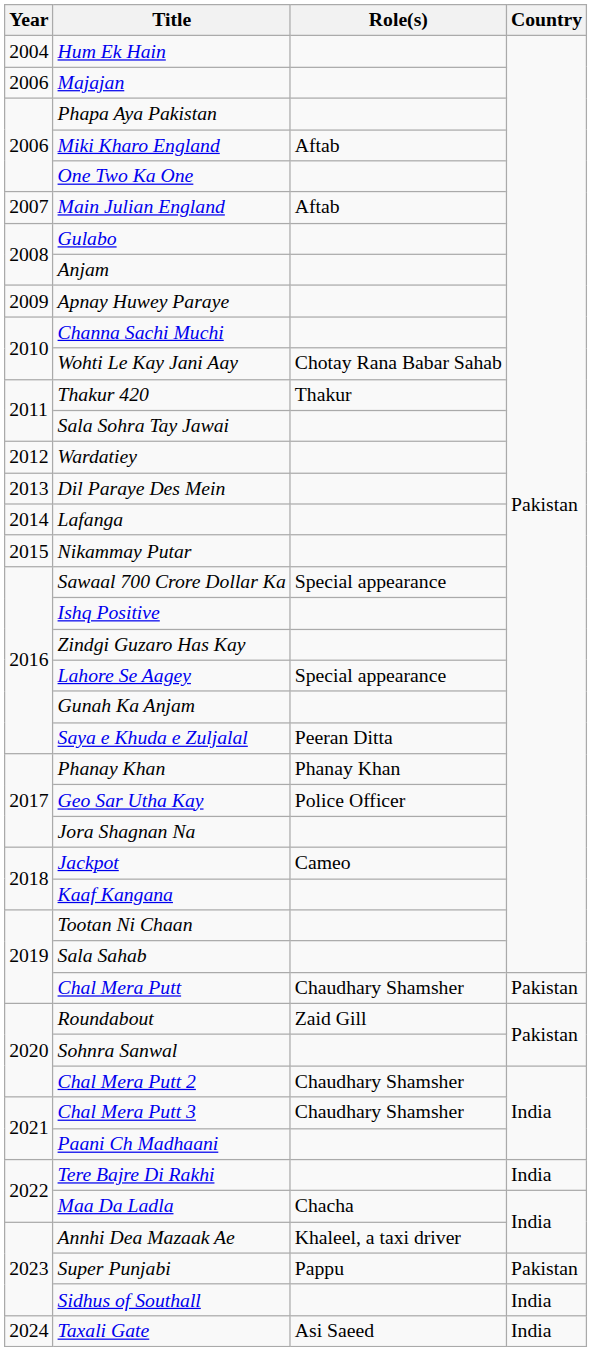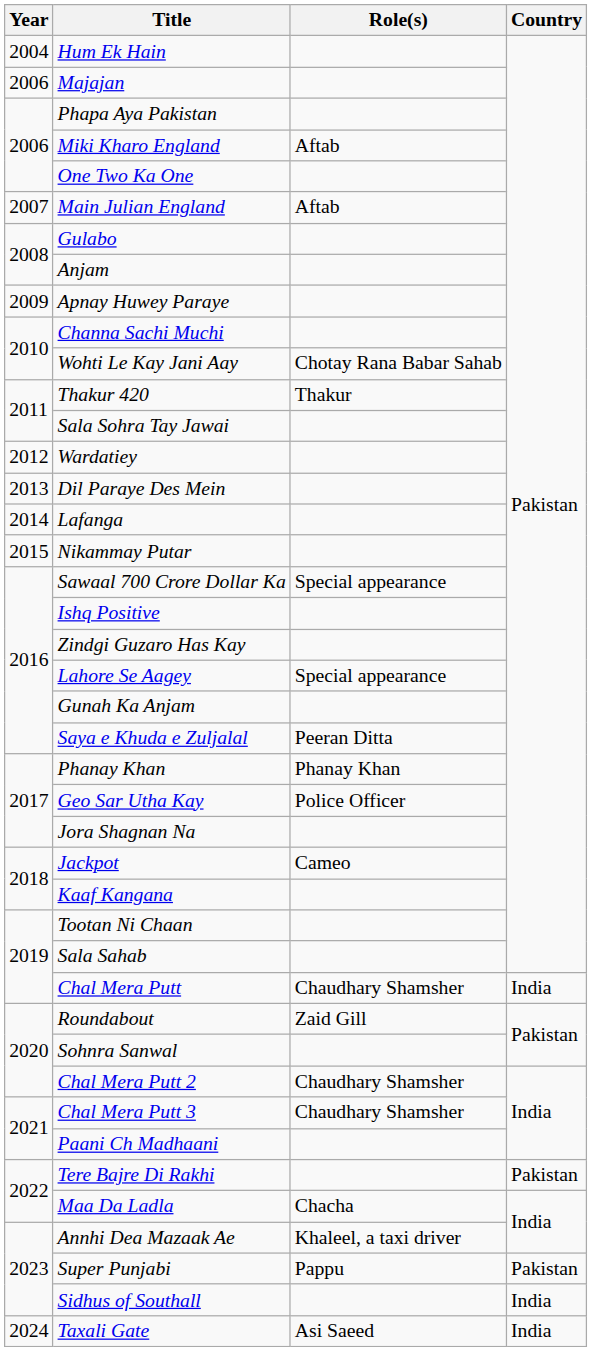Chal Mera Putt | Country: Pakistan -> India
Tere Bajre Di Rakhi | Country: India -> Pakistan
